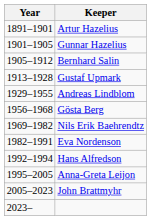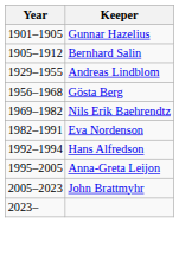- row: 1891–1901 | Artur Hazelius
- row: 1913–1928 | Gustaf Upmark
